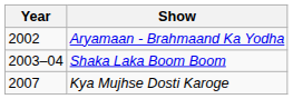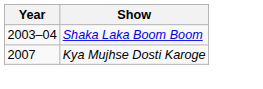- row: 2002 | Aryamaan - Brahmaand Ka Yodha
